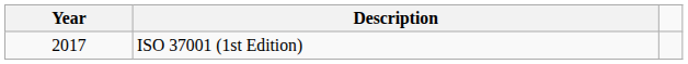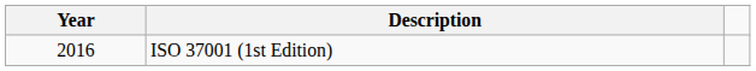ISO 37001 (1st Edition) | Year: 2017 -> 2016
